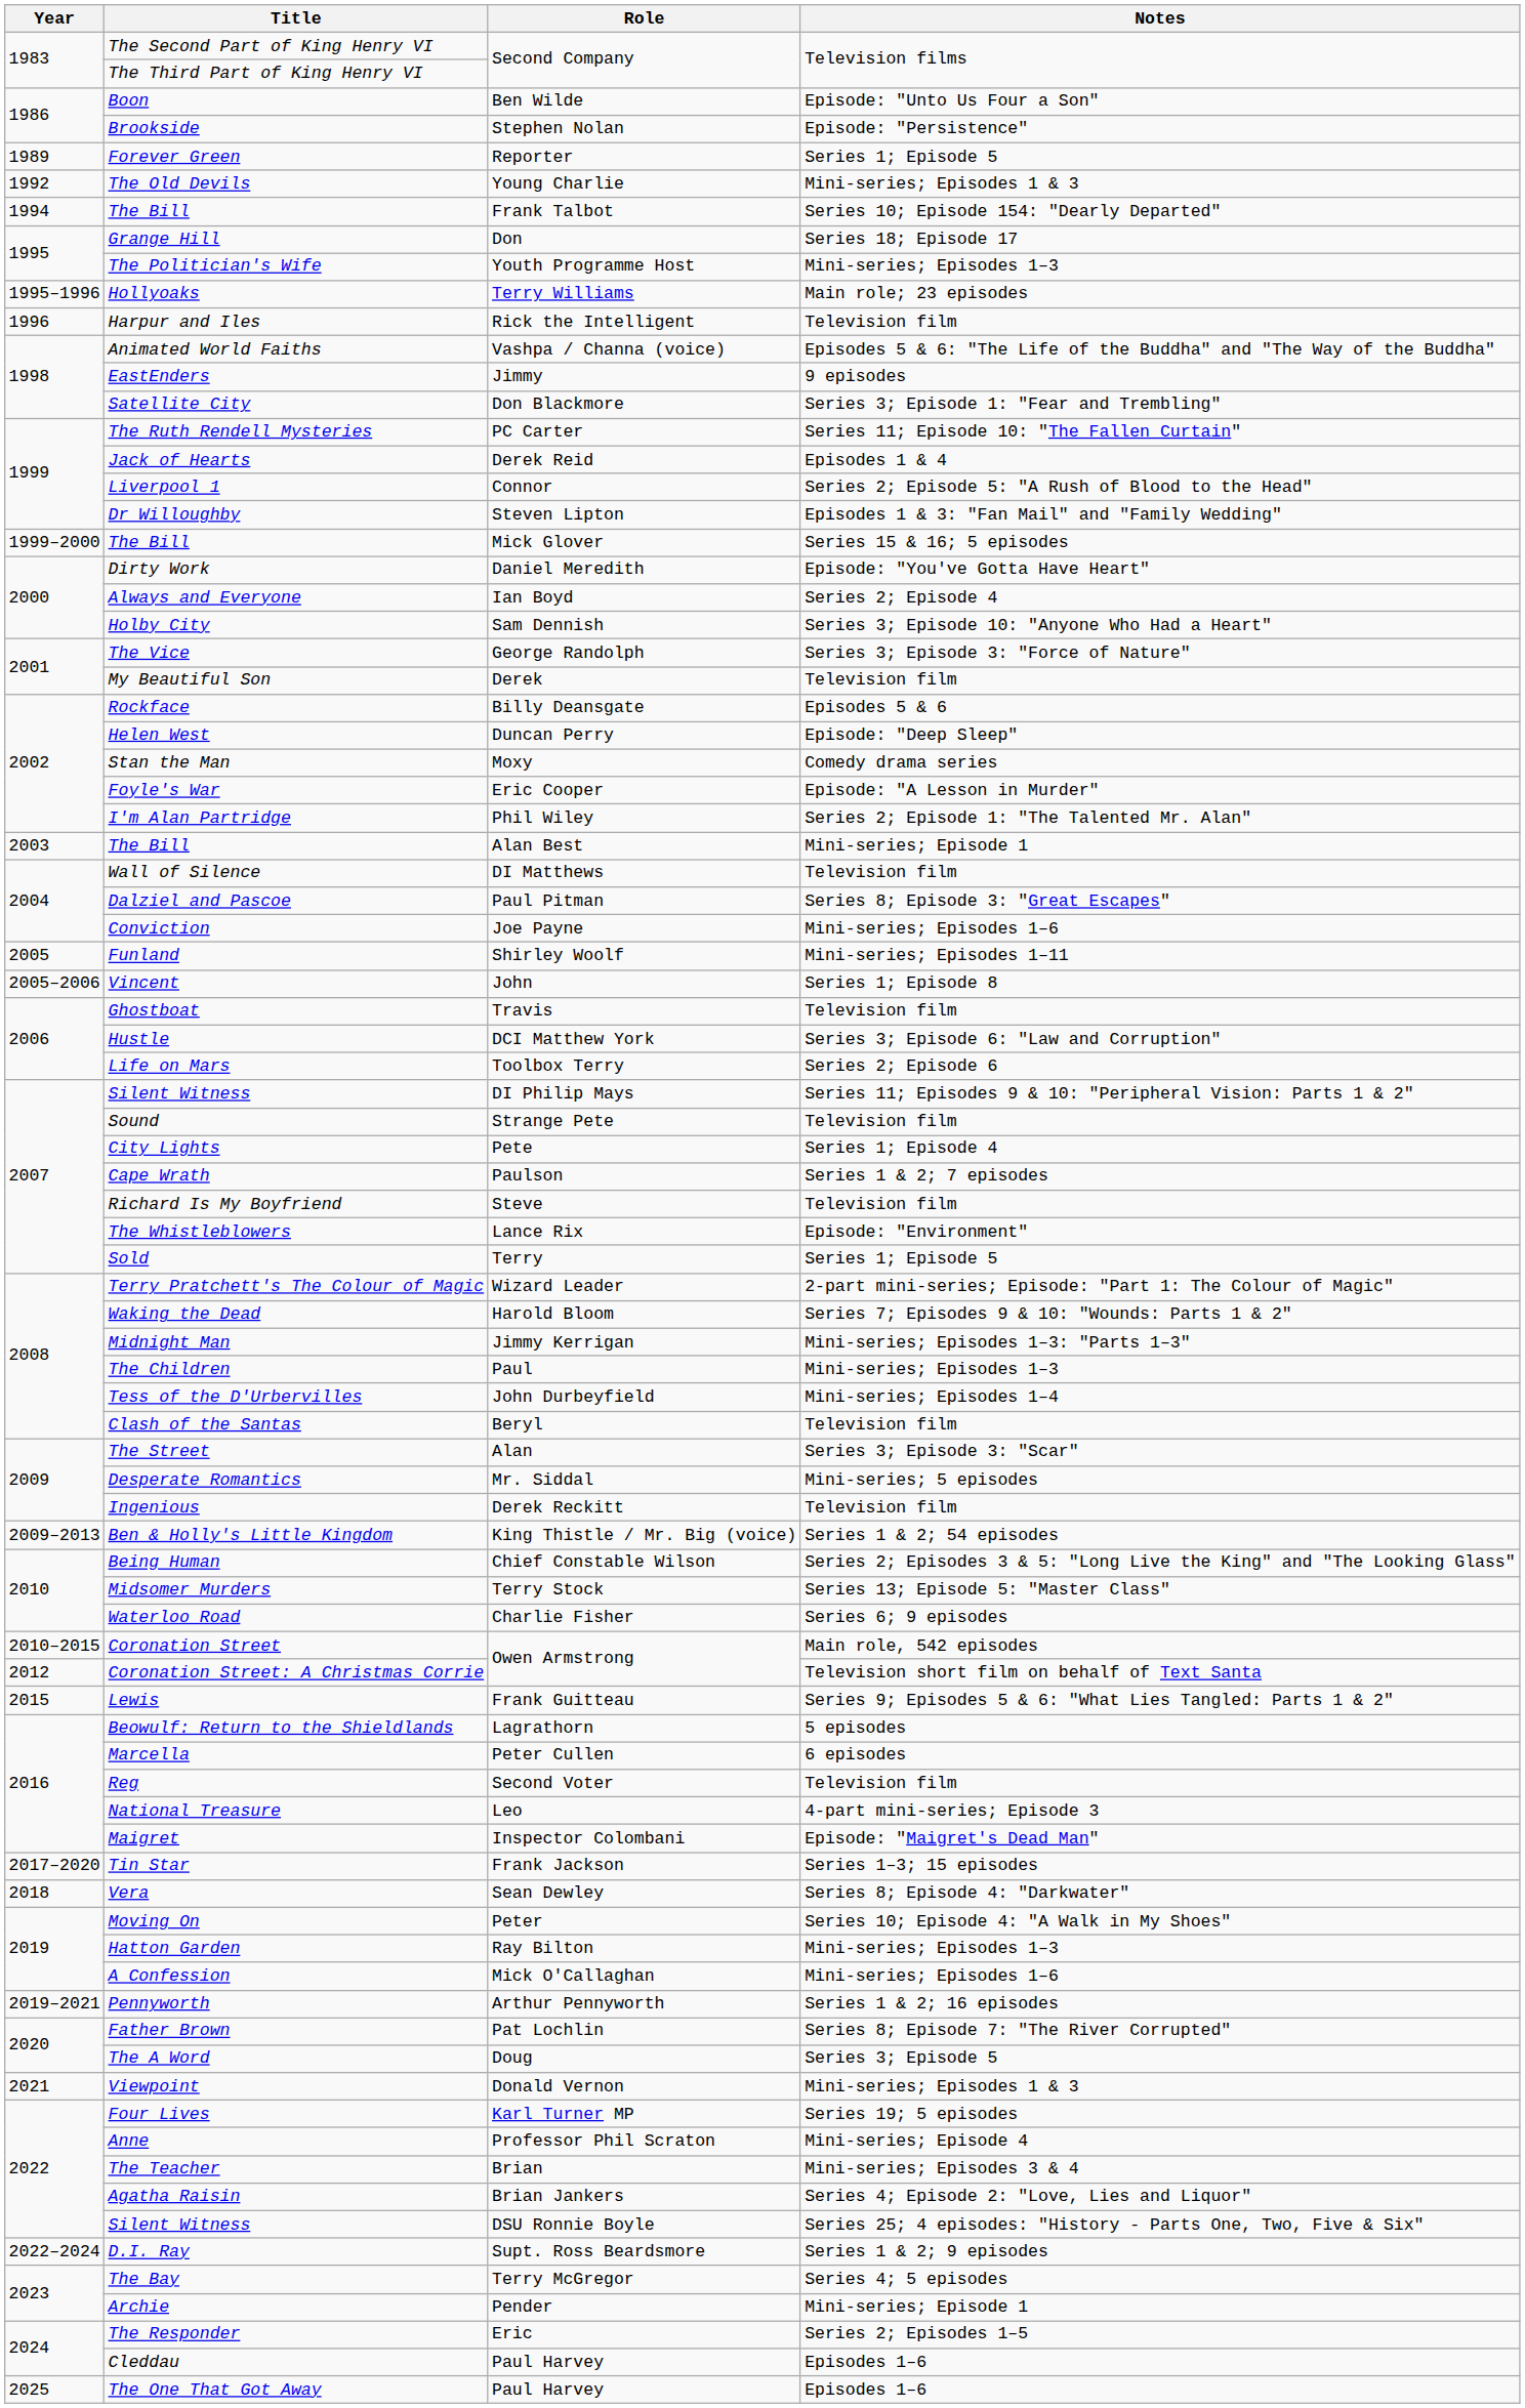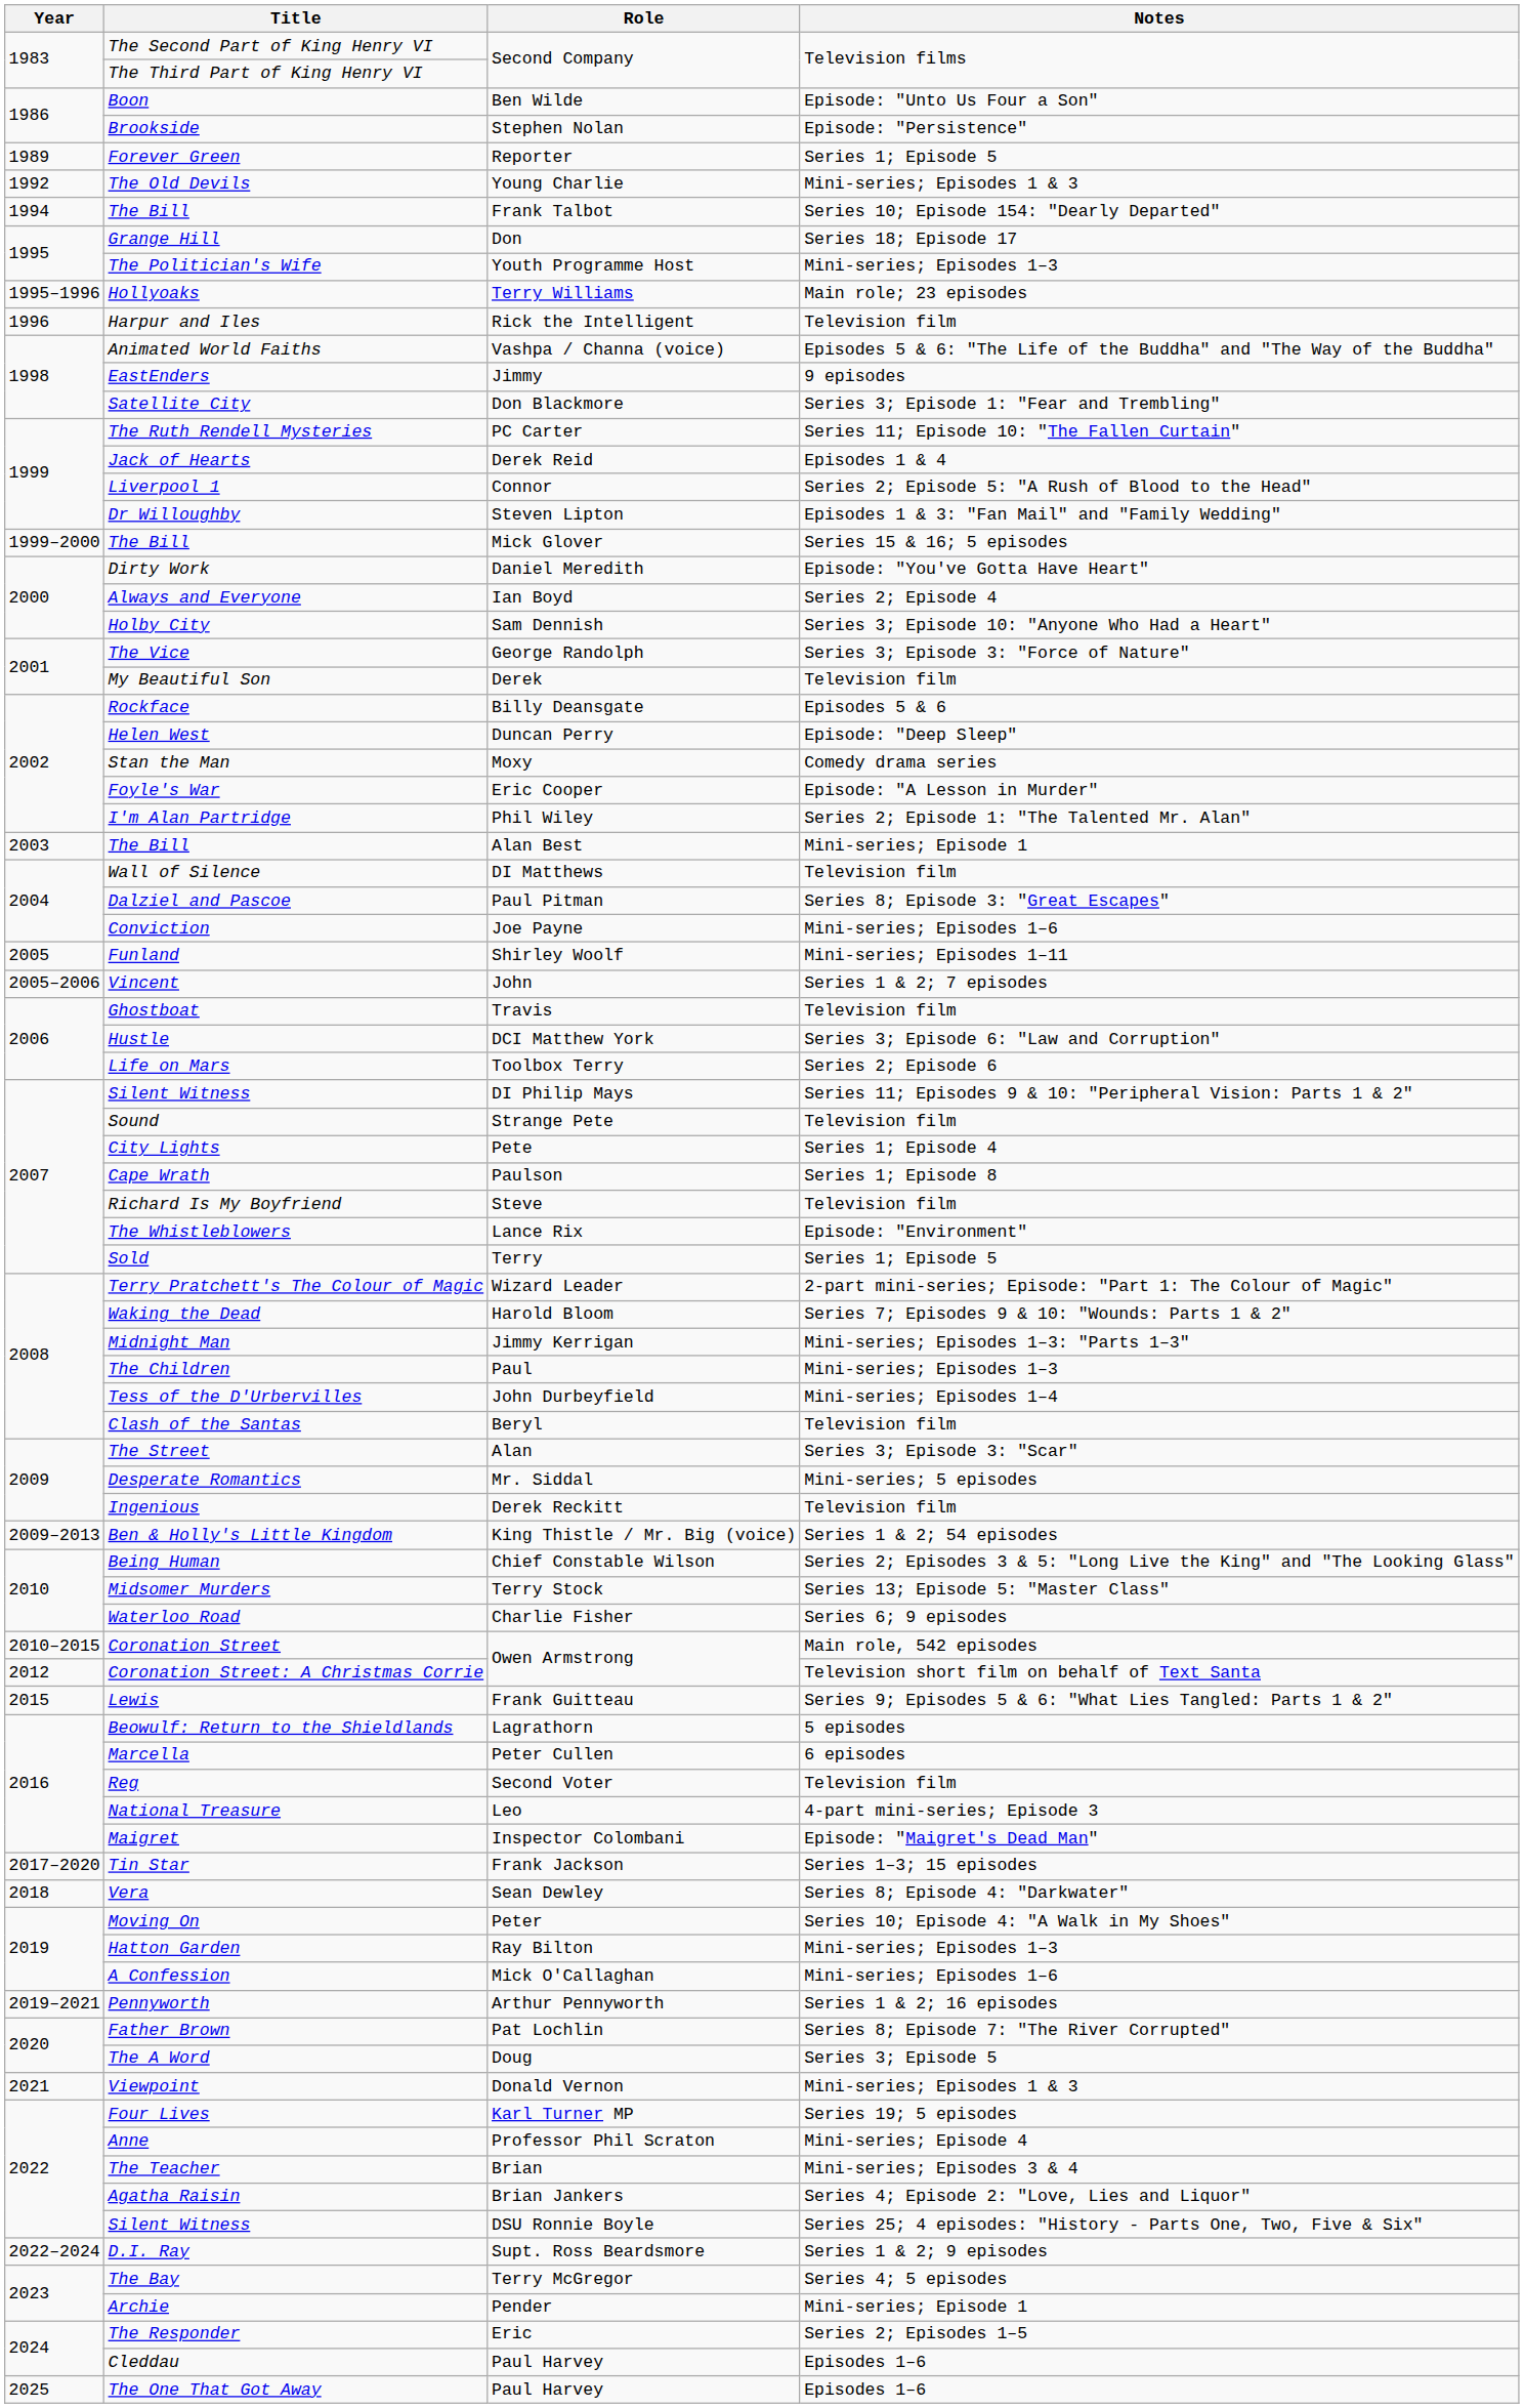Vincent | Notes: Series 1; Episode 8 -> Series 1 & 2; 7 episodes
Cape Wrath | Notes: Series 1 & 2; 7 episodes -> Series 1; Episode 8
